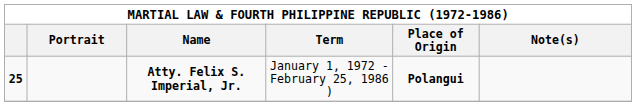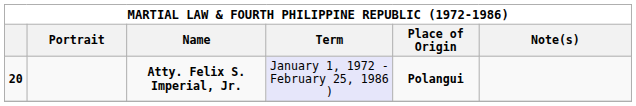Atty. Felix S. Imperial, Jr. | column 1: 25 -> 20
Atty. Felix S. Imperial, Jr. | Term: no background -> lavender background
